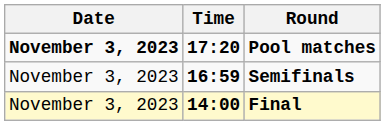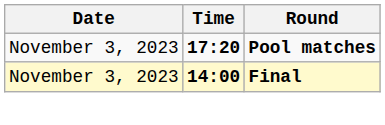Pool matches | Date: bold -> normal
- row: November 3, 2023 | 16:59 | Semifinals
